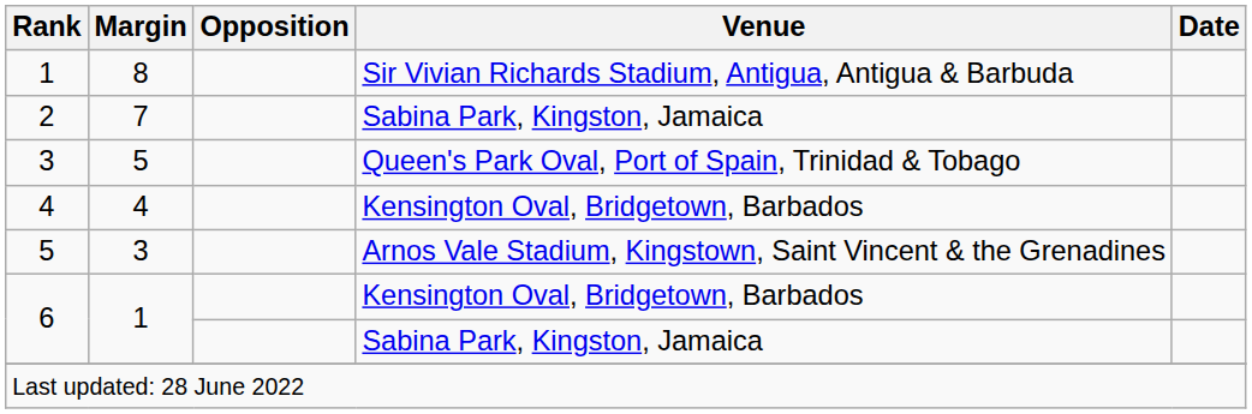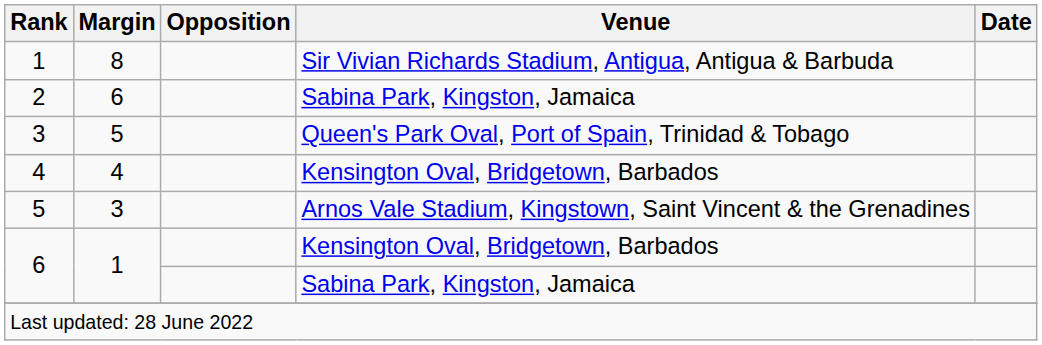2 | Margin: 7 -> 6
